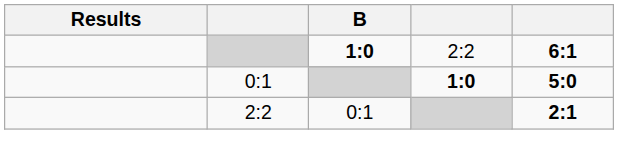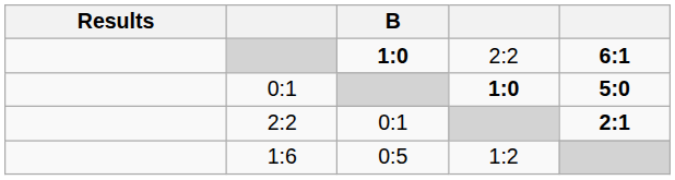+ row: 1:6 | 0:5 | 1:2
